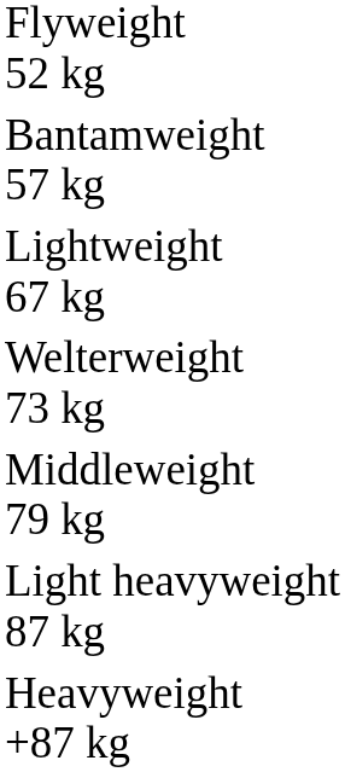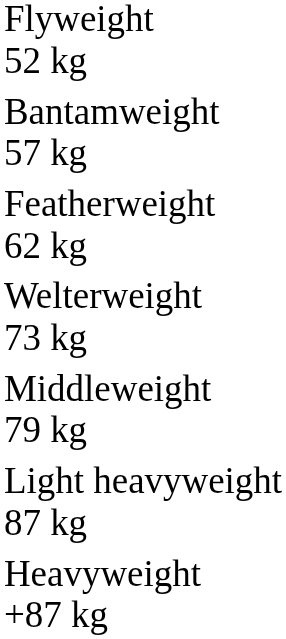+ row: Featherweight 62 kg
- row: Lightweight 67 kg
